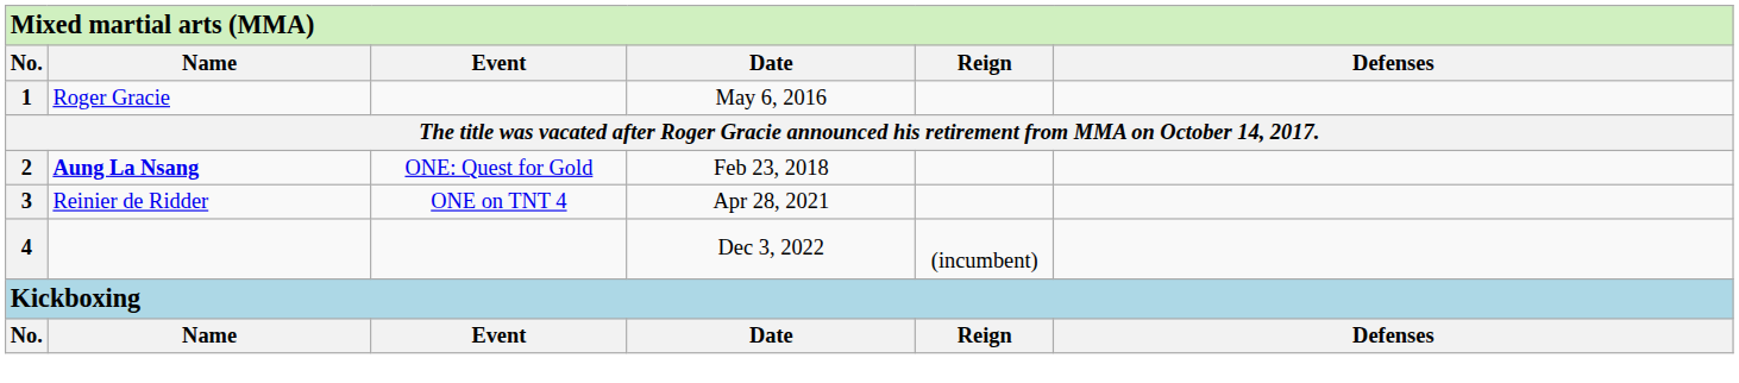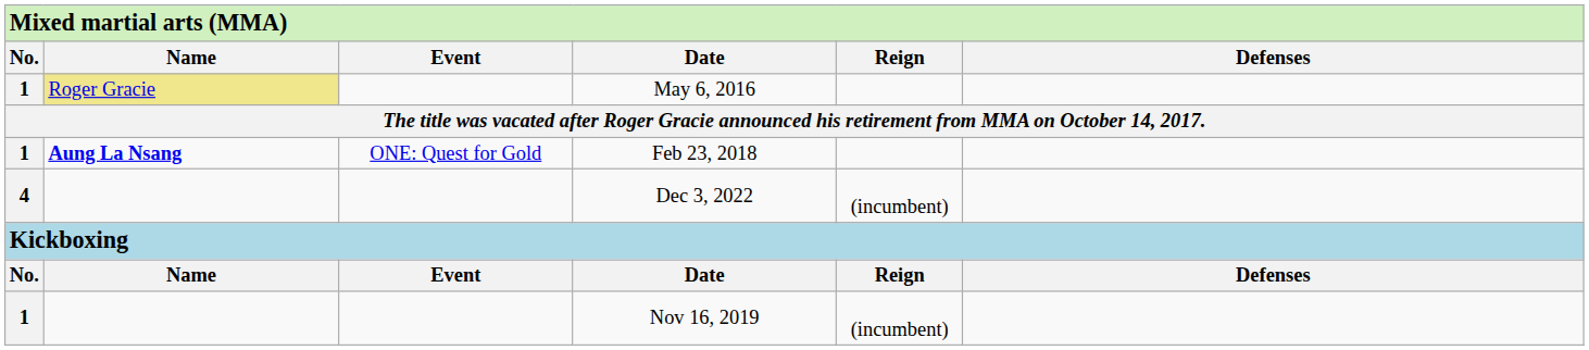May 6, 2016 | column 2: no background -> khaki background
Feb 23, 2018 | column 1: 2 -> 1
- row: 3 | Reinier de Ridder | ONE on TNT 4 | Apr 28, 2021
+ row: 1 | Nov 16, 2019 | (incumbent)
